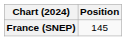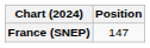France (SNEP) | Position: 145 -> 147
